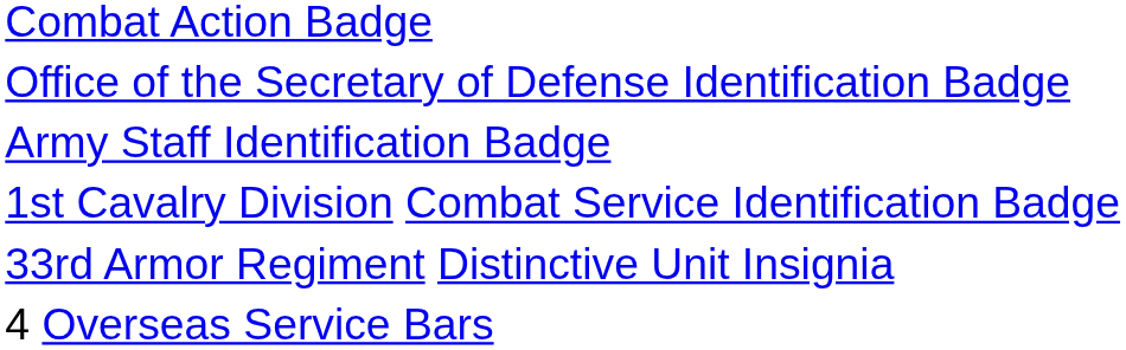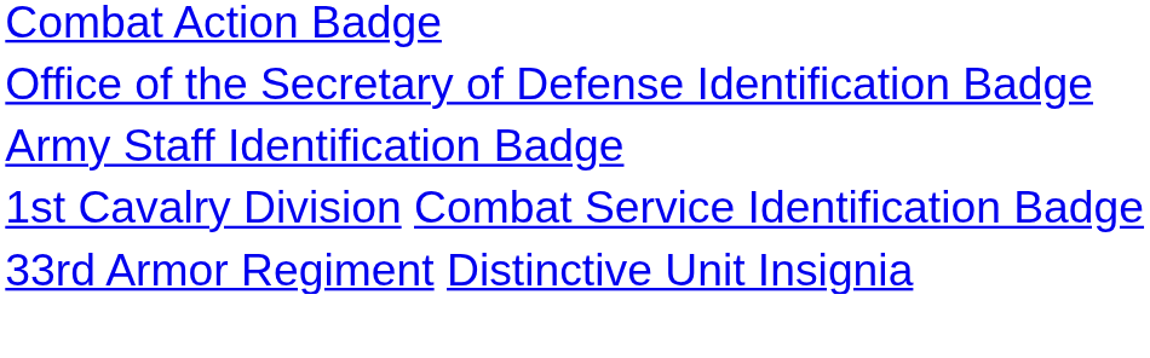- row: 4 Overseas Service Bars
